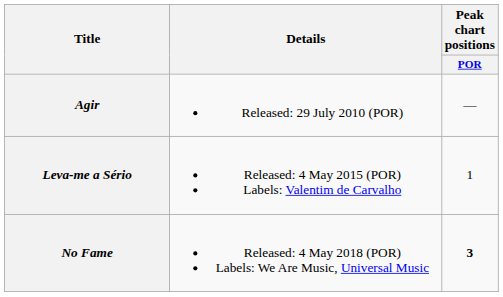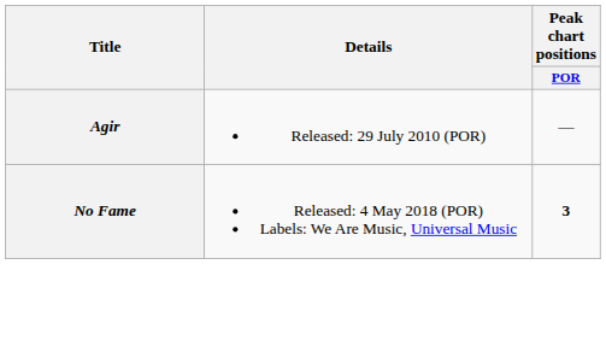- row: Leva-me a Sério | Released: 4 May 2015 (POR) Labels: Valentim de Carvalho | 1
